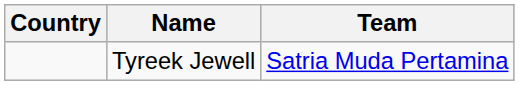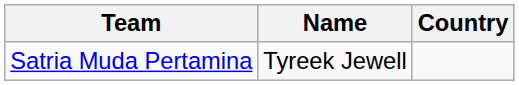columns swapped: Country <-> Team
